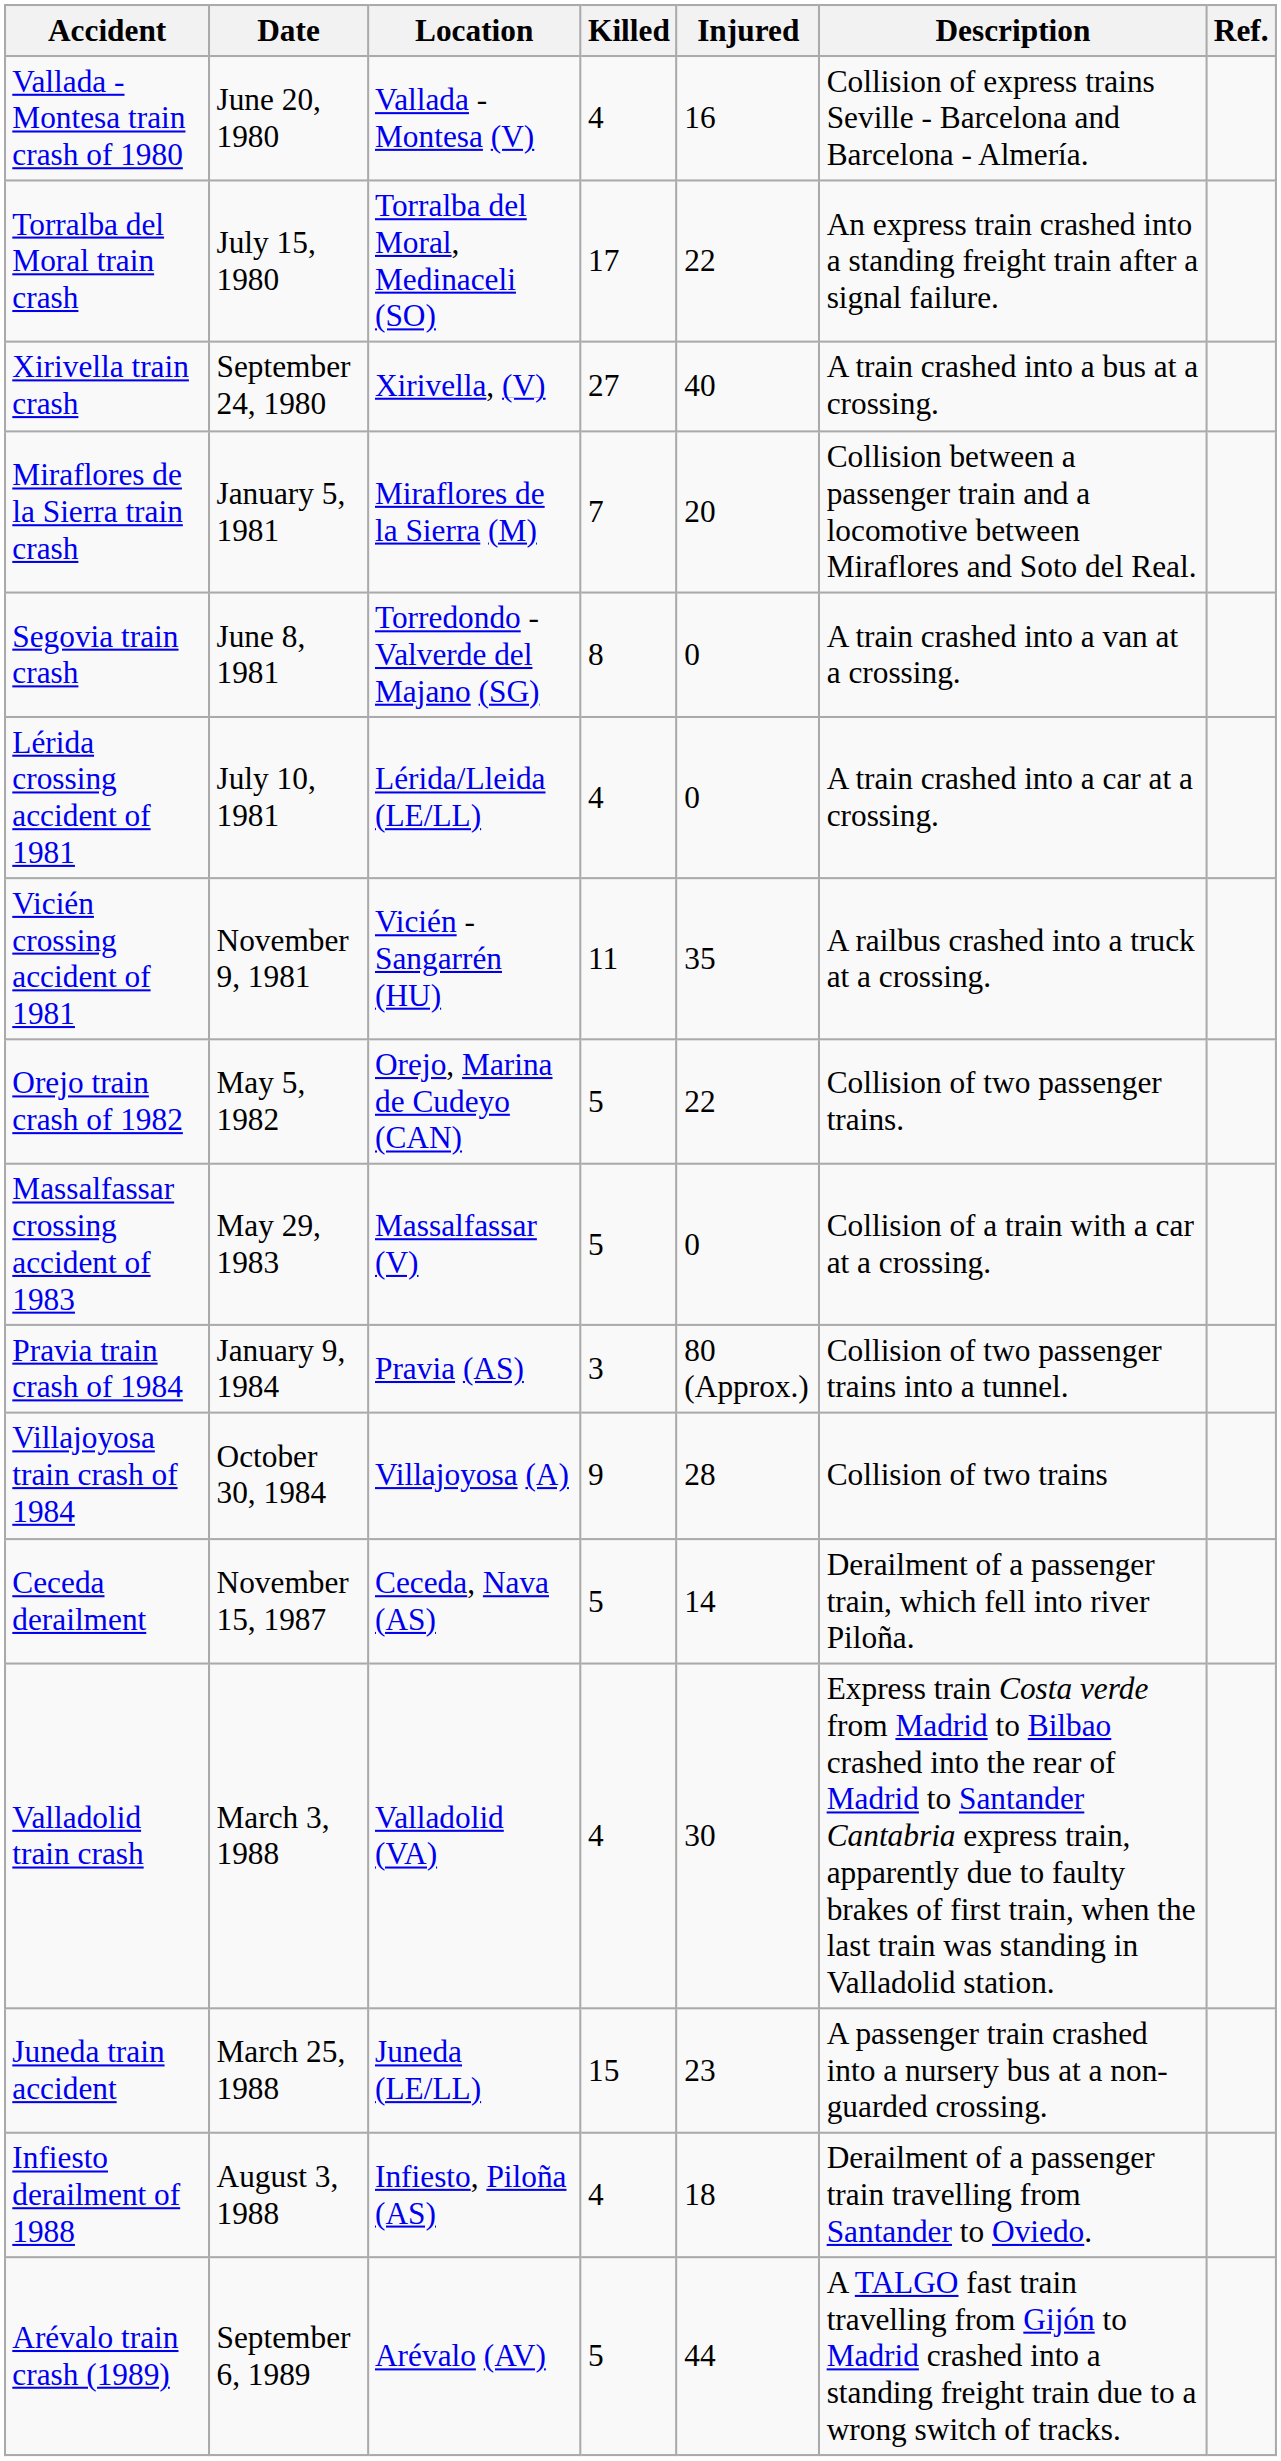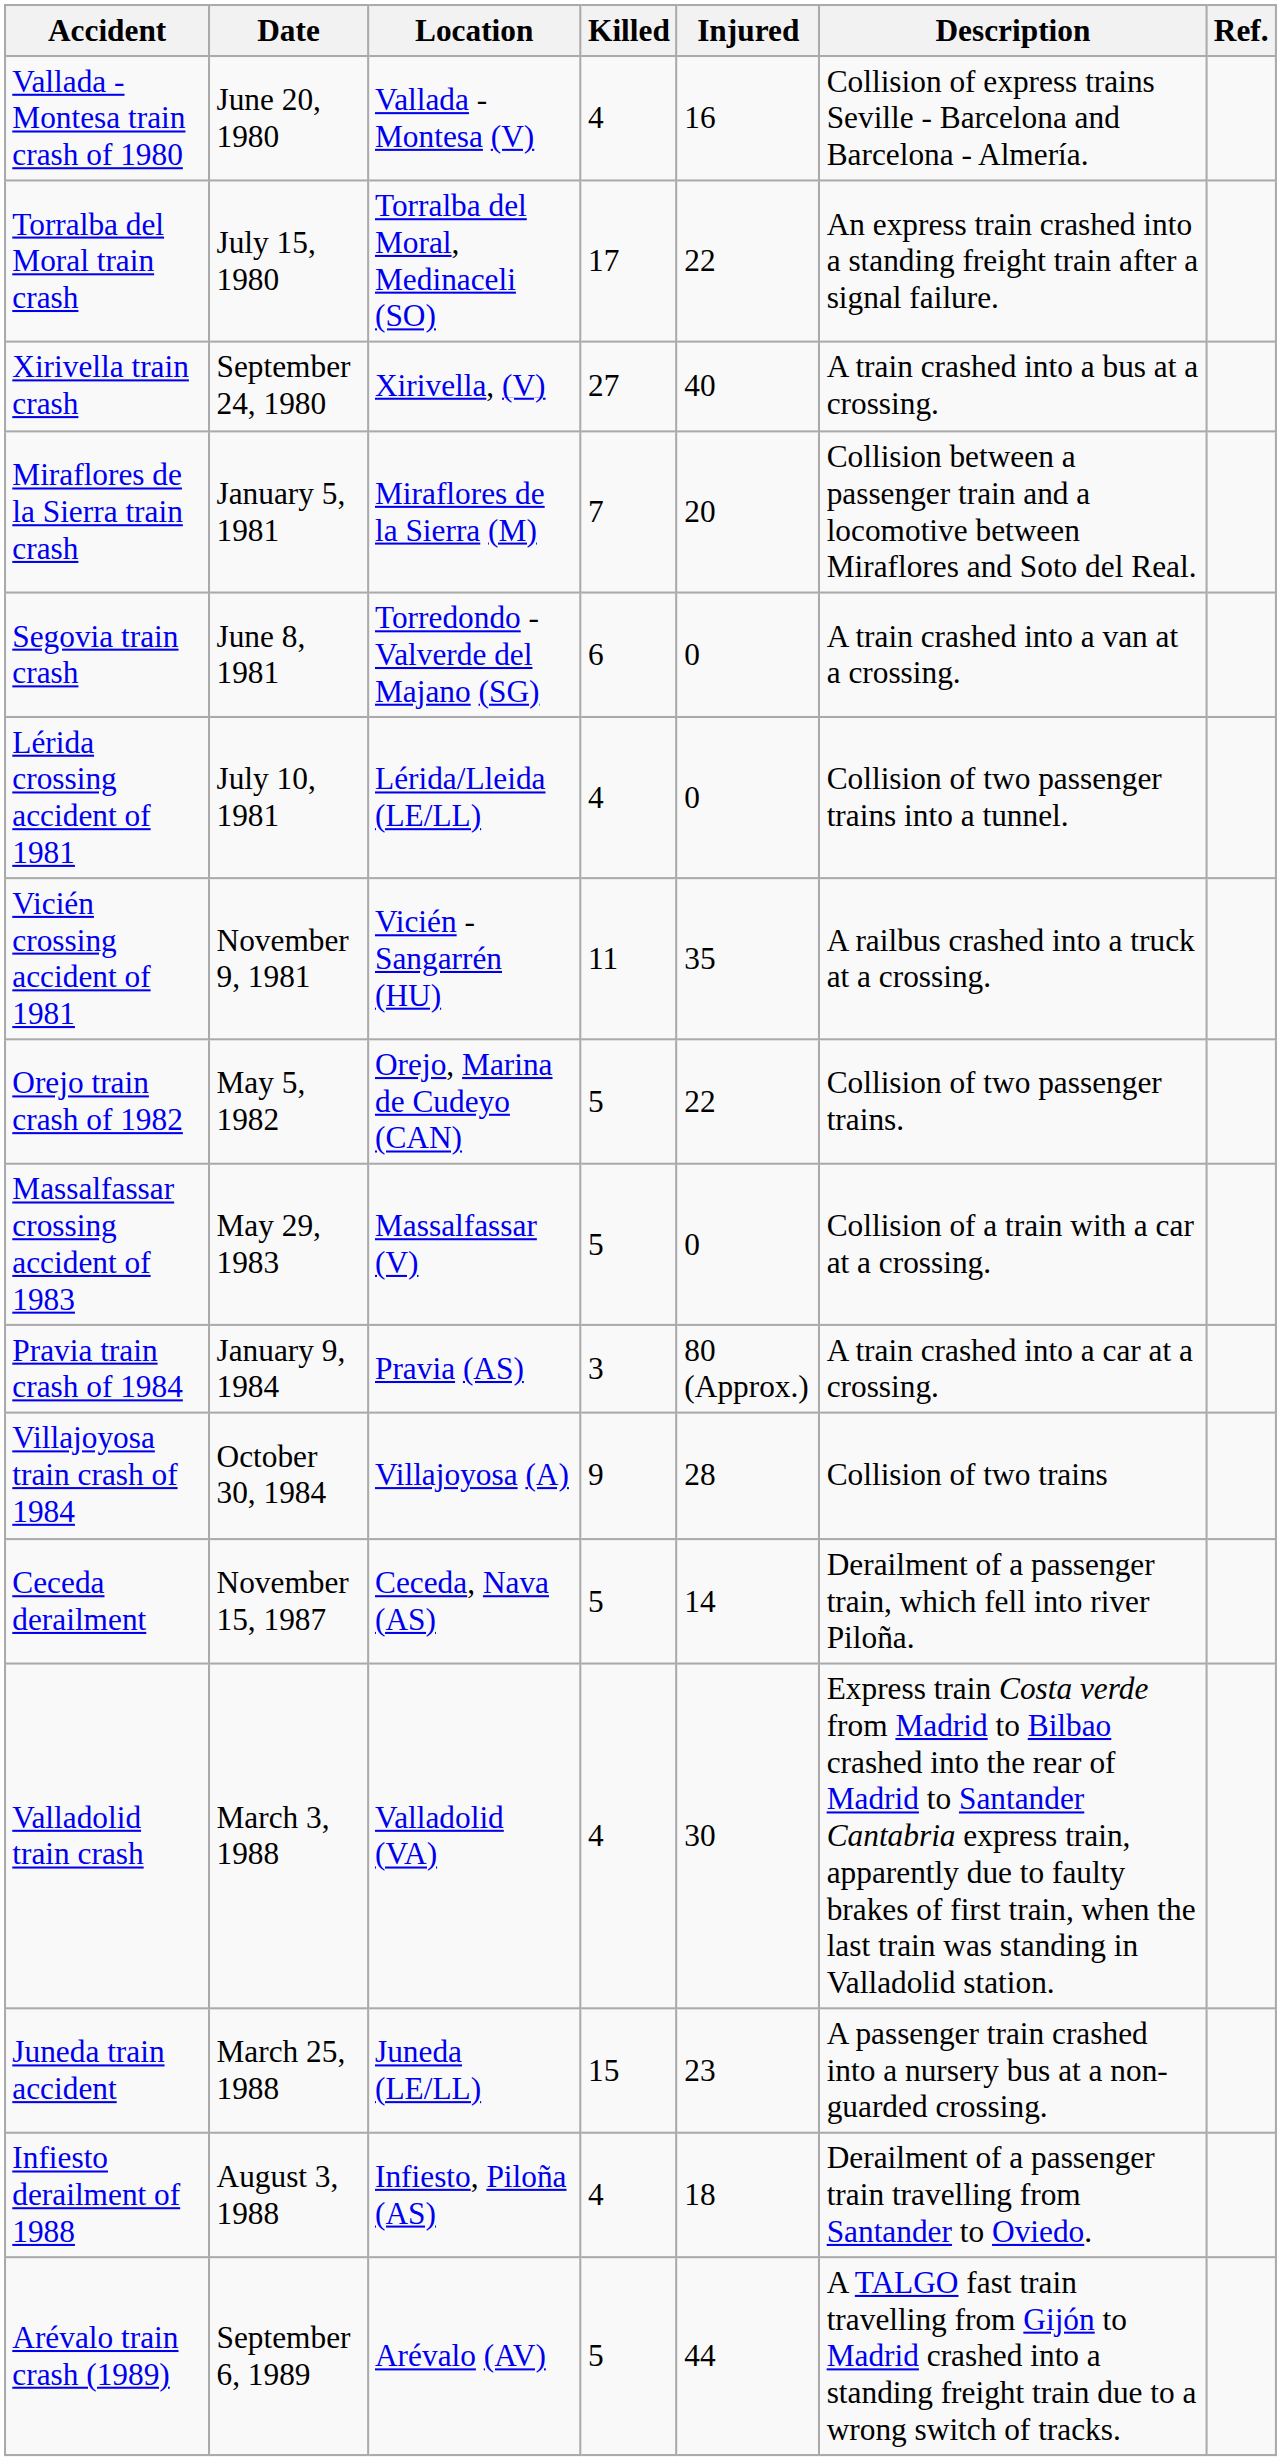Segovia train crash | Killed: 8 -> 6
Lérida crossing accident of 1981 | Description: A train crashed into a car at a crossing. -> Collision of two passenger trains into a tunnel.
Pravia train crash of 1984 | Description: Collision of two passenger trains into a tunnel. -> A train crashed into a car at a crossing.
